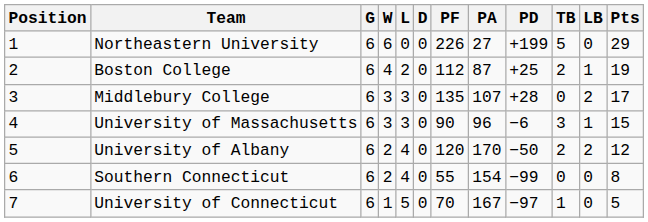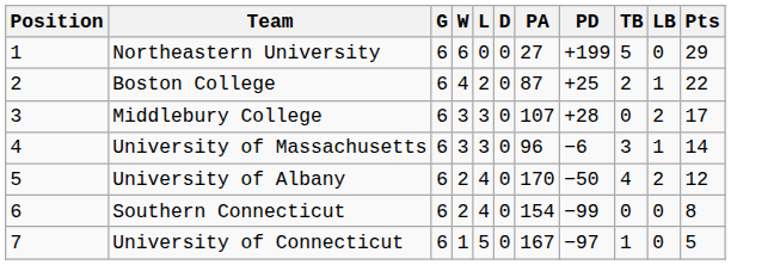- column: PF | 226 | 112 | 135 | 90 | 120 | 55 | 70
Boston College | Pts: 19 -> 22
University of Massachusetts | Pts: 15 -> 14
University of Albany | TB: 2 -> 4
